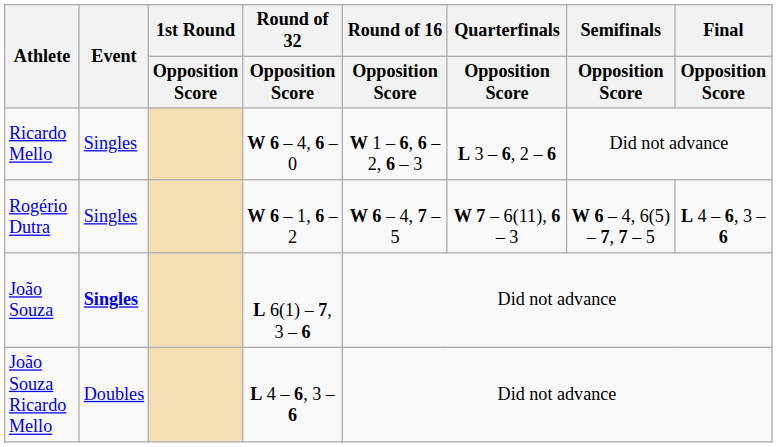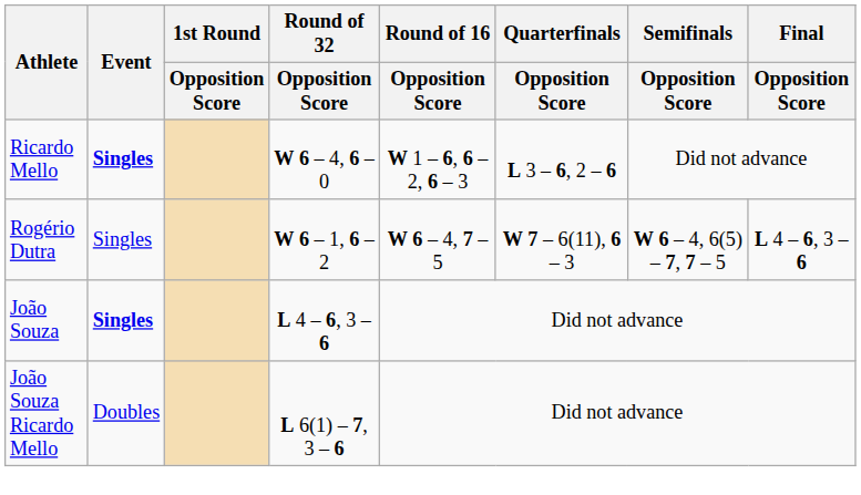Ricardo Mello | Event: normal -> bold
João Souza | Round of 32 / Opposition Score: L 6(1) – 7, 3 – 6 -> L 4 – 6, 3 – 6
João Souza Ricardo Mello | Round of 32 / Opposition Score: L 4 – 6, 3 – 6 -> L 6(1) – 7, 3 – 6
